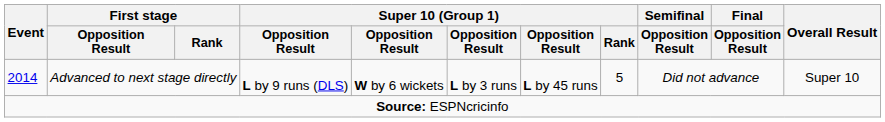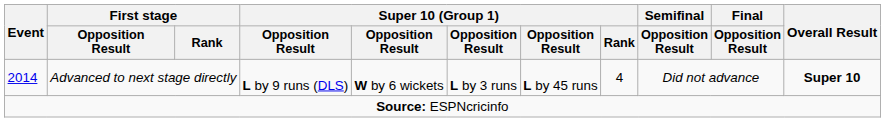2014 | Super 10 (Group 1) / Rank: 5 -> 4
2014 | Overall Result: normal -> bold
